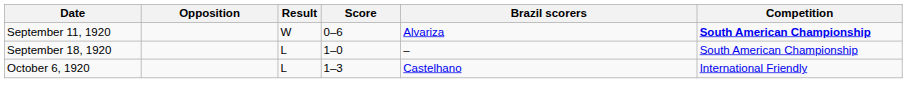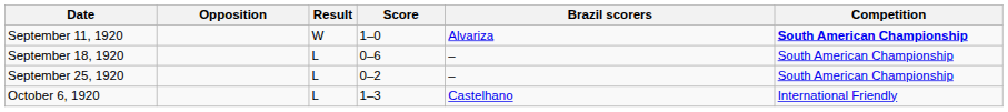September 11, 1920 | Score: 0–6 -> 1–0
September 18, 1920 | Score: 1–0 -> 0–6
+ row: September 25, 1920 | L | 0–2 | – | South American Championship
